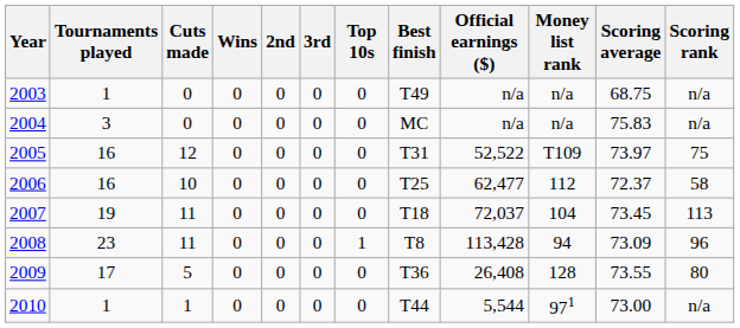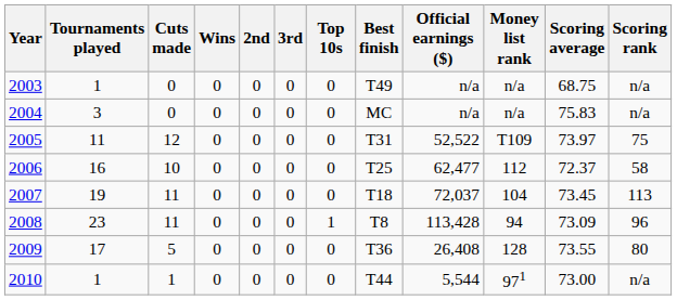2005 | Tournaments played: 16 -> 11
